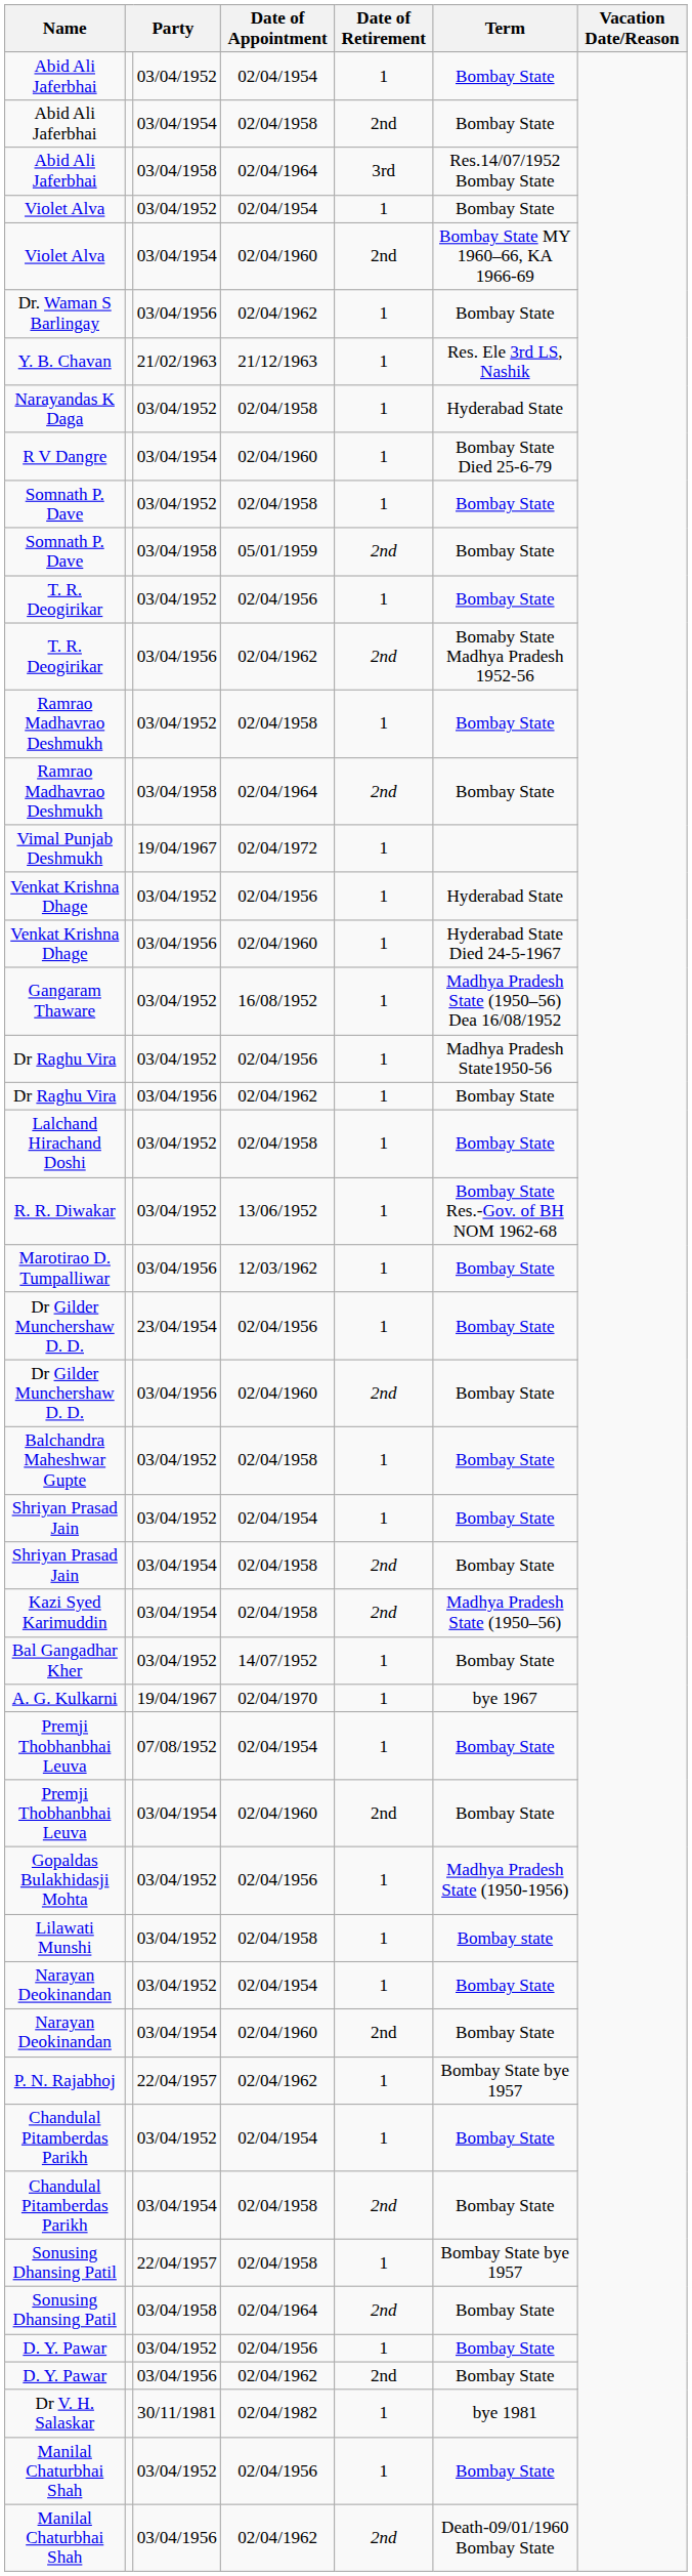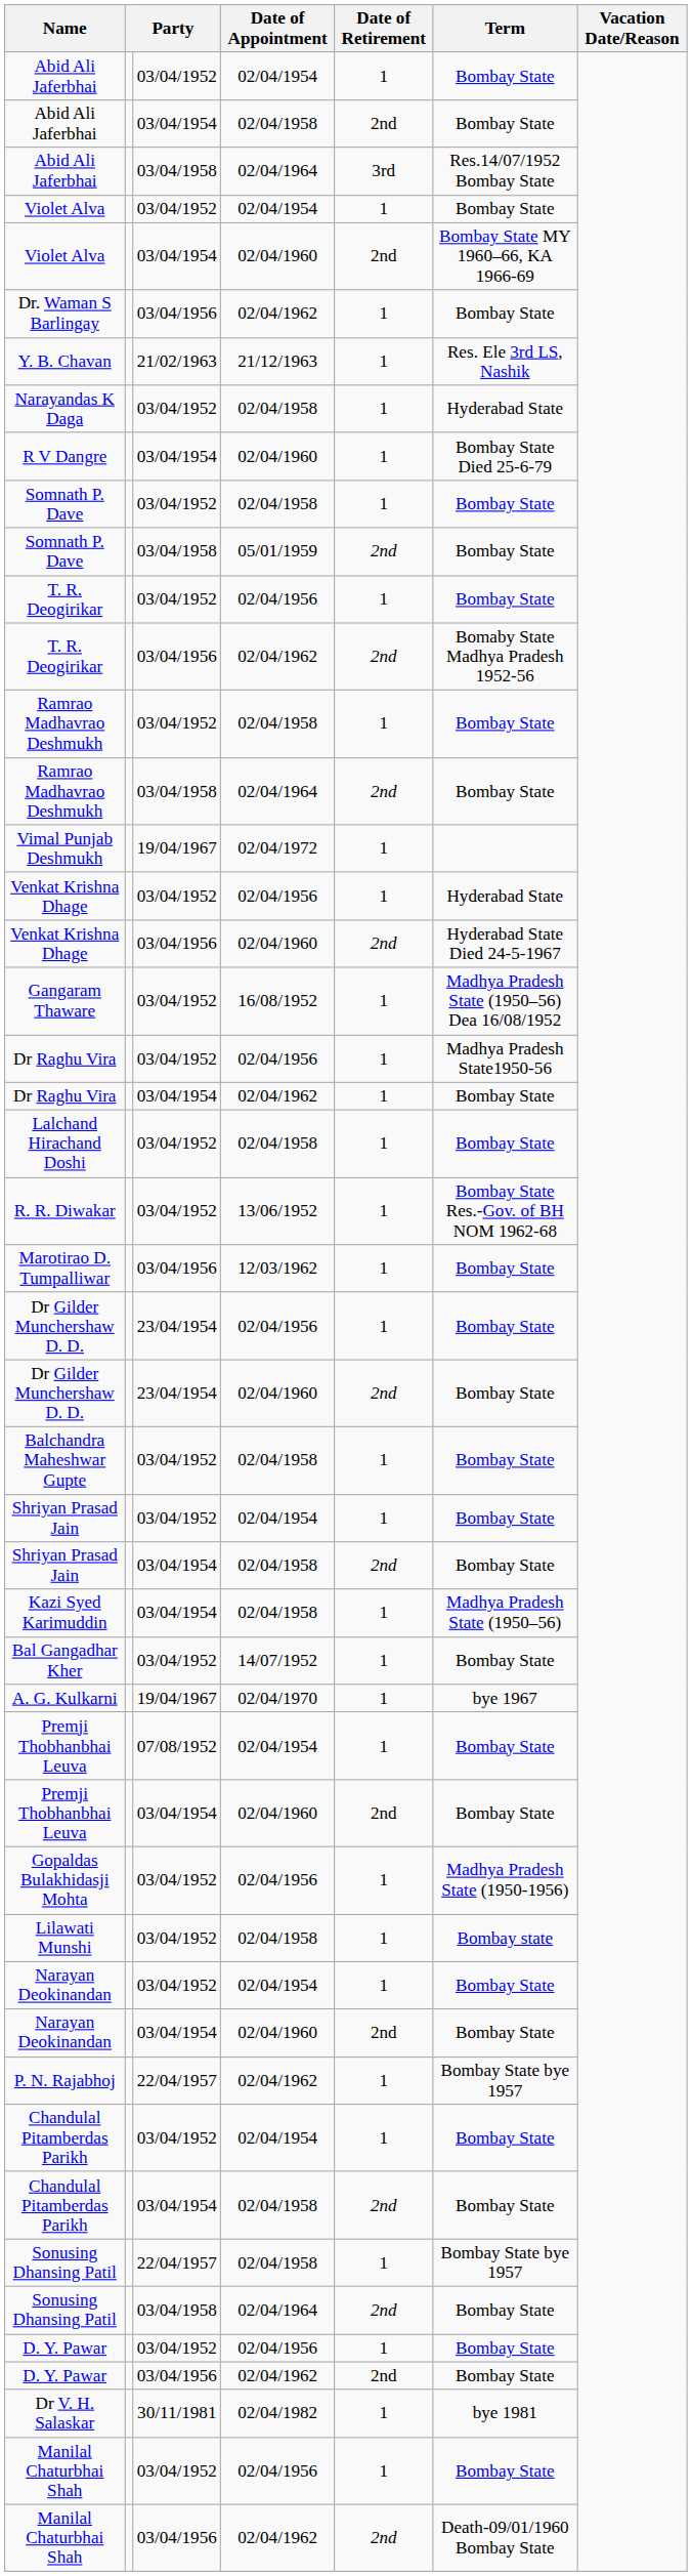Venkat Krishna Dhage / 02/04/1960 | Date of Retirement: 1 -> 2nd
Dr Raghu Vira / 02/04/1962 | column 3: 03/04/1956 -> 03/04/1954
Dr Gilder Munchershaw D. D. / 02/04/1960 | column 3: 03/04/1956 -> 23/04/1954
Kazi Syed Karimuddin | Date of Retirement: 2nd -> 1
